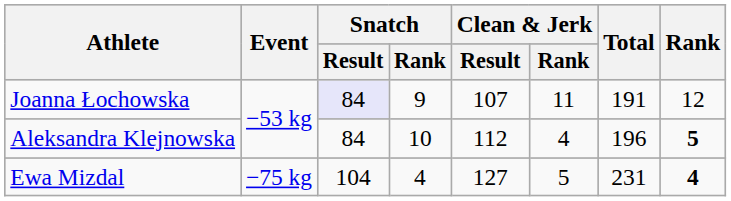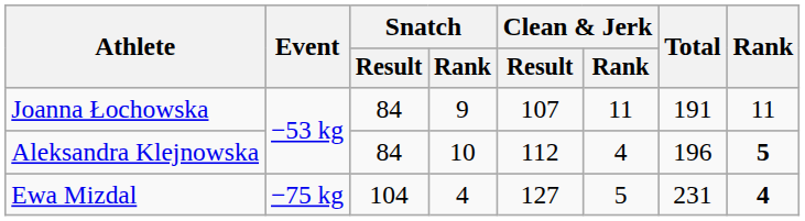Joanna Łochowska | Snatch / Result: lavender background -> no background
Joanna Łochowska | Rank: 12 -> 11
